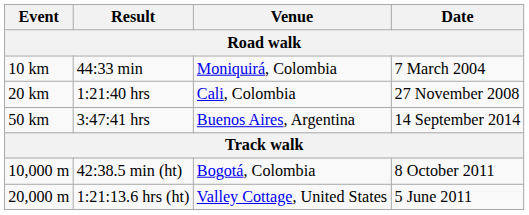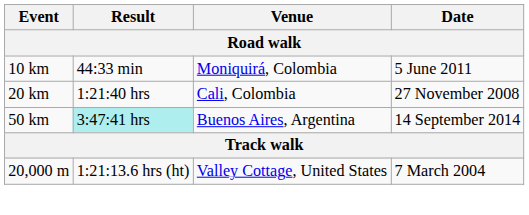10 km | Date: 7 March 2004 -> 5 June 2011
50 km | Result: no background -> paleturquoise background
- row: 10,000 m | 42:38.5 min (ht) | Bogotá, Colombia | 8 October 2011
20,000 m | Date: 5 June 2011 -> 7 March 2004
